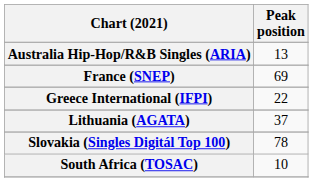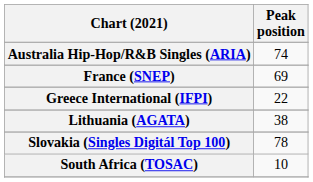Australia Hip-Hop/R&B Singles (ARIA) | Peak position: 13 -> 74
Lithuania (AGATA) | Peak position: 37 -> 38
